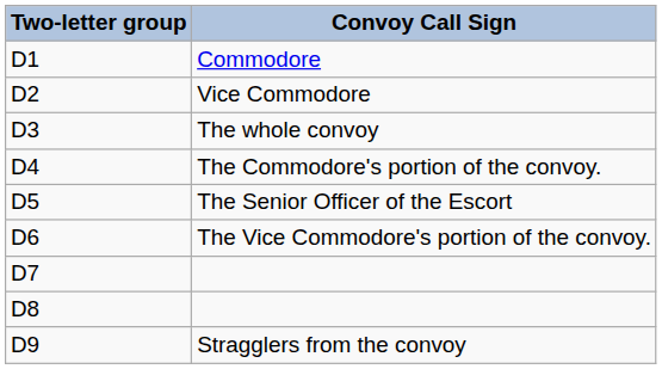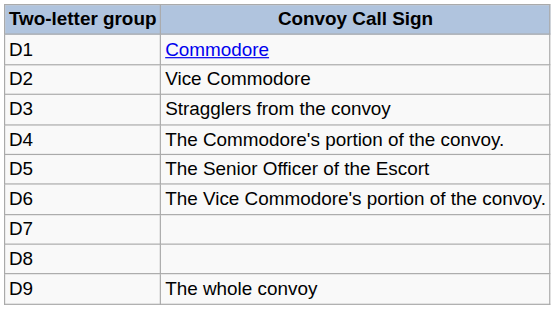D3 | Convoy Call Sign: The whole convoy -> Stragglers from the convoy
D9 | Convoy Call Sign: Stragglers from the convoy -> The whole convoy
